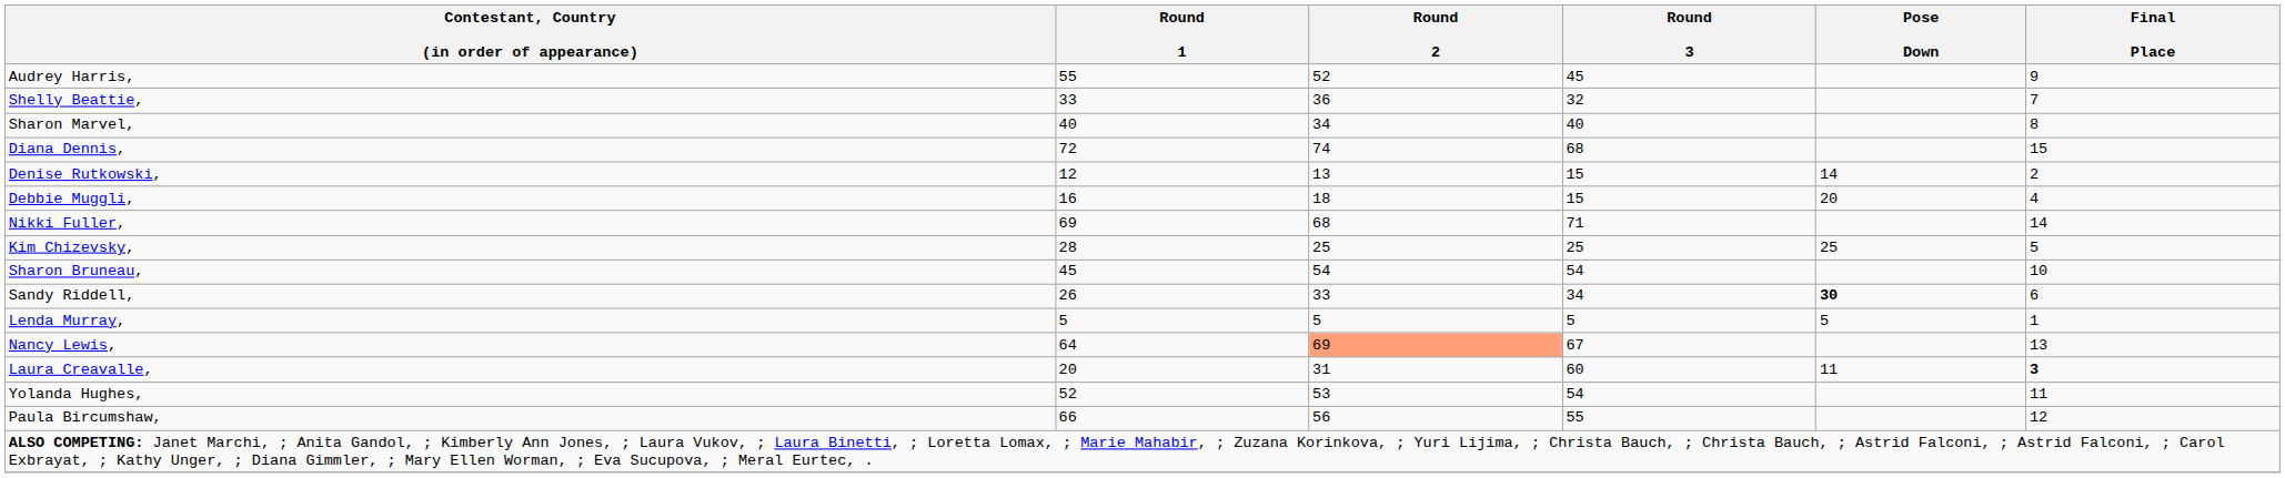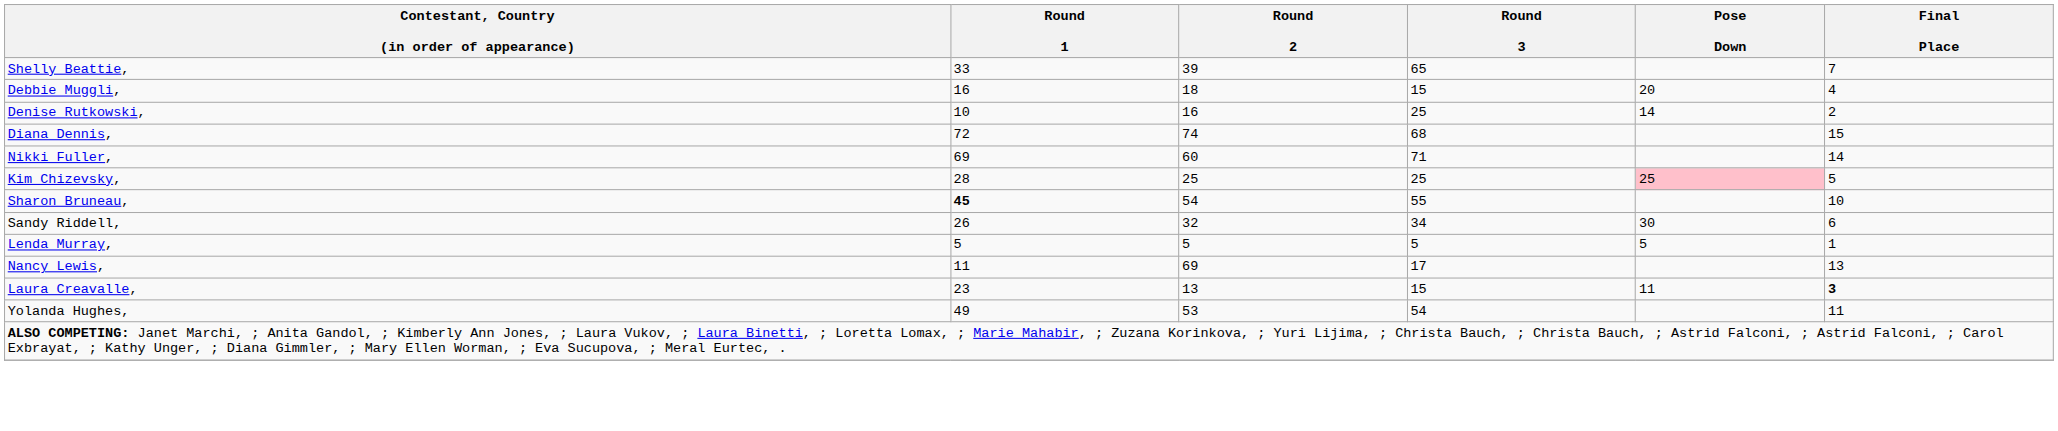- row: Audrey Harris, | 55 | 52 | 45 | 9
Shelly Beattie, | Round 2: 36 -> 39
Shelly Beattie, | Round 3: 32 -> 65
- row: Sharon Marvel, | 40 | 34 | 40 | 8
rows swapped: Debbie Muggli, <-> Diana Dennis,
Denise Rutkowski, | Round 1: 12 -> 10
Denise Rutkowski, | Round 2: 13 -> 16
Denise Rutkowski, | Round 3: 15 -> 25
Nikki Fuller, | Round 2: 68 -> 60
Kim Chizevsky, | Pose Down: no background -> pink background
Sharon Bruneau, | Round 1: normal -> bold
Sharon Bruneau, | Round 3: 54 -> 55
Sandy Riddell, | Round 2: 33 -> 32
Sandy Riddell, | Pose Down: bold -> normal
Nancy Lewis, | Round 1: 64 -> 11
Nancy Lewis, | Round 2: lightsalmon background -> no background
Nancy Lewis, | Round 3: 67 -> 17
Laura Creavalle, | Round 1: 20 -> 23
Laura Creavalle, | Round 2: 31 -> 13
Laura Creavalle, | Round 3: 60 -> 15
Yolanda Hughes, | Round 1: 52 -> 49
- row: Paula Bircumshaw, | 66 | 56 | 55 | 12
